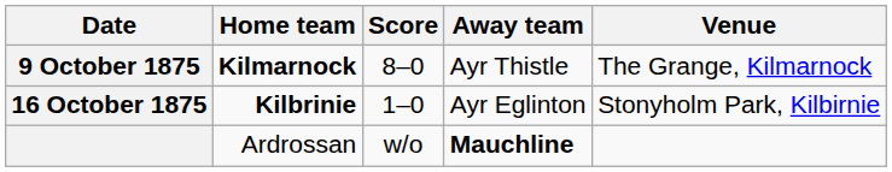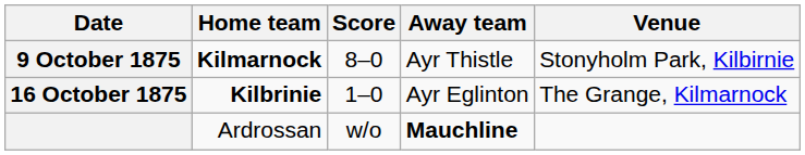9 October 1875 | Venue: The Grange, Kilmarnock -> Stonyholm Park, Kilbirnie
16 October 1875 | Venue: Stonyholm Park, Kilbirnie -> The Grange, Kilmarnock
